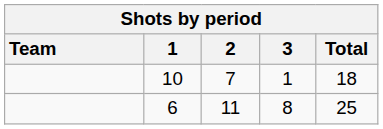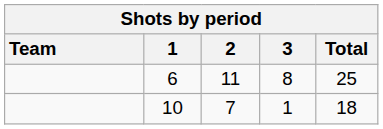rows swapped: 10 <-> 6
